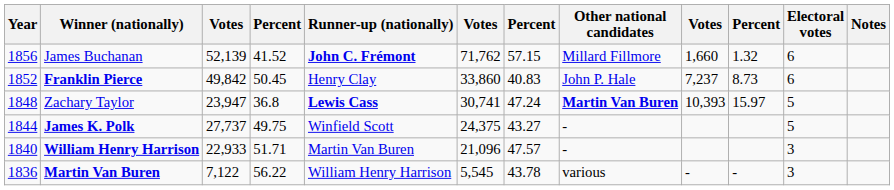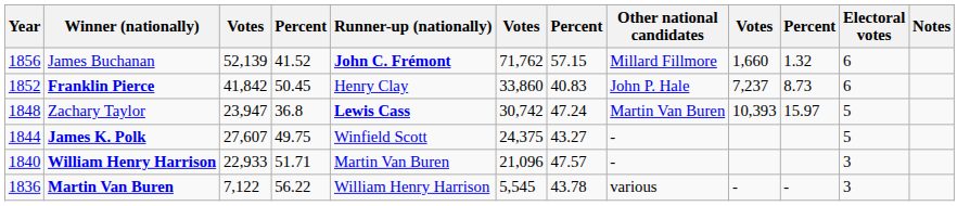Franklin Pierce | column 3: 49,842 -> 41,842
Zachary Taylor | column 6: 30,741 -> 30,742
Zachary Taylor | Other national candidates: bold -> normal
James K. Polk | column 3: 27,737 -> 27,607
